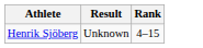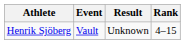+ column: Event | Vault
